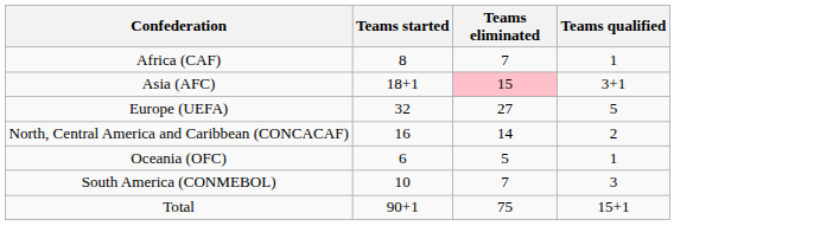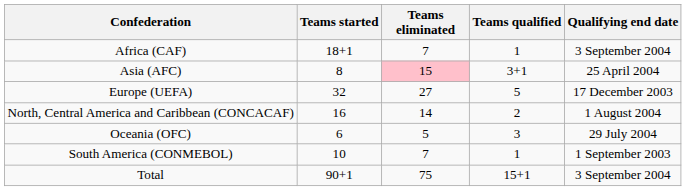+ column: Qualifying end date | 3 September 2004 | 25 April 2004 | 17 December 2003 | 1 August 2004 | 29 July 2004 | 1 September 2003 | 3 September 2004
Africa (CAF) | Teams started: 8 -> 18+1
Asia (AFC) | Teams started: 18+1 -> 8
Oceania (OFC) | Teams qualified: 1 -> 3
South America (CONMEBOL) | Teams qualified: 3 -> 1
